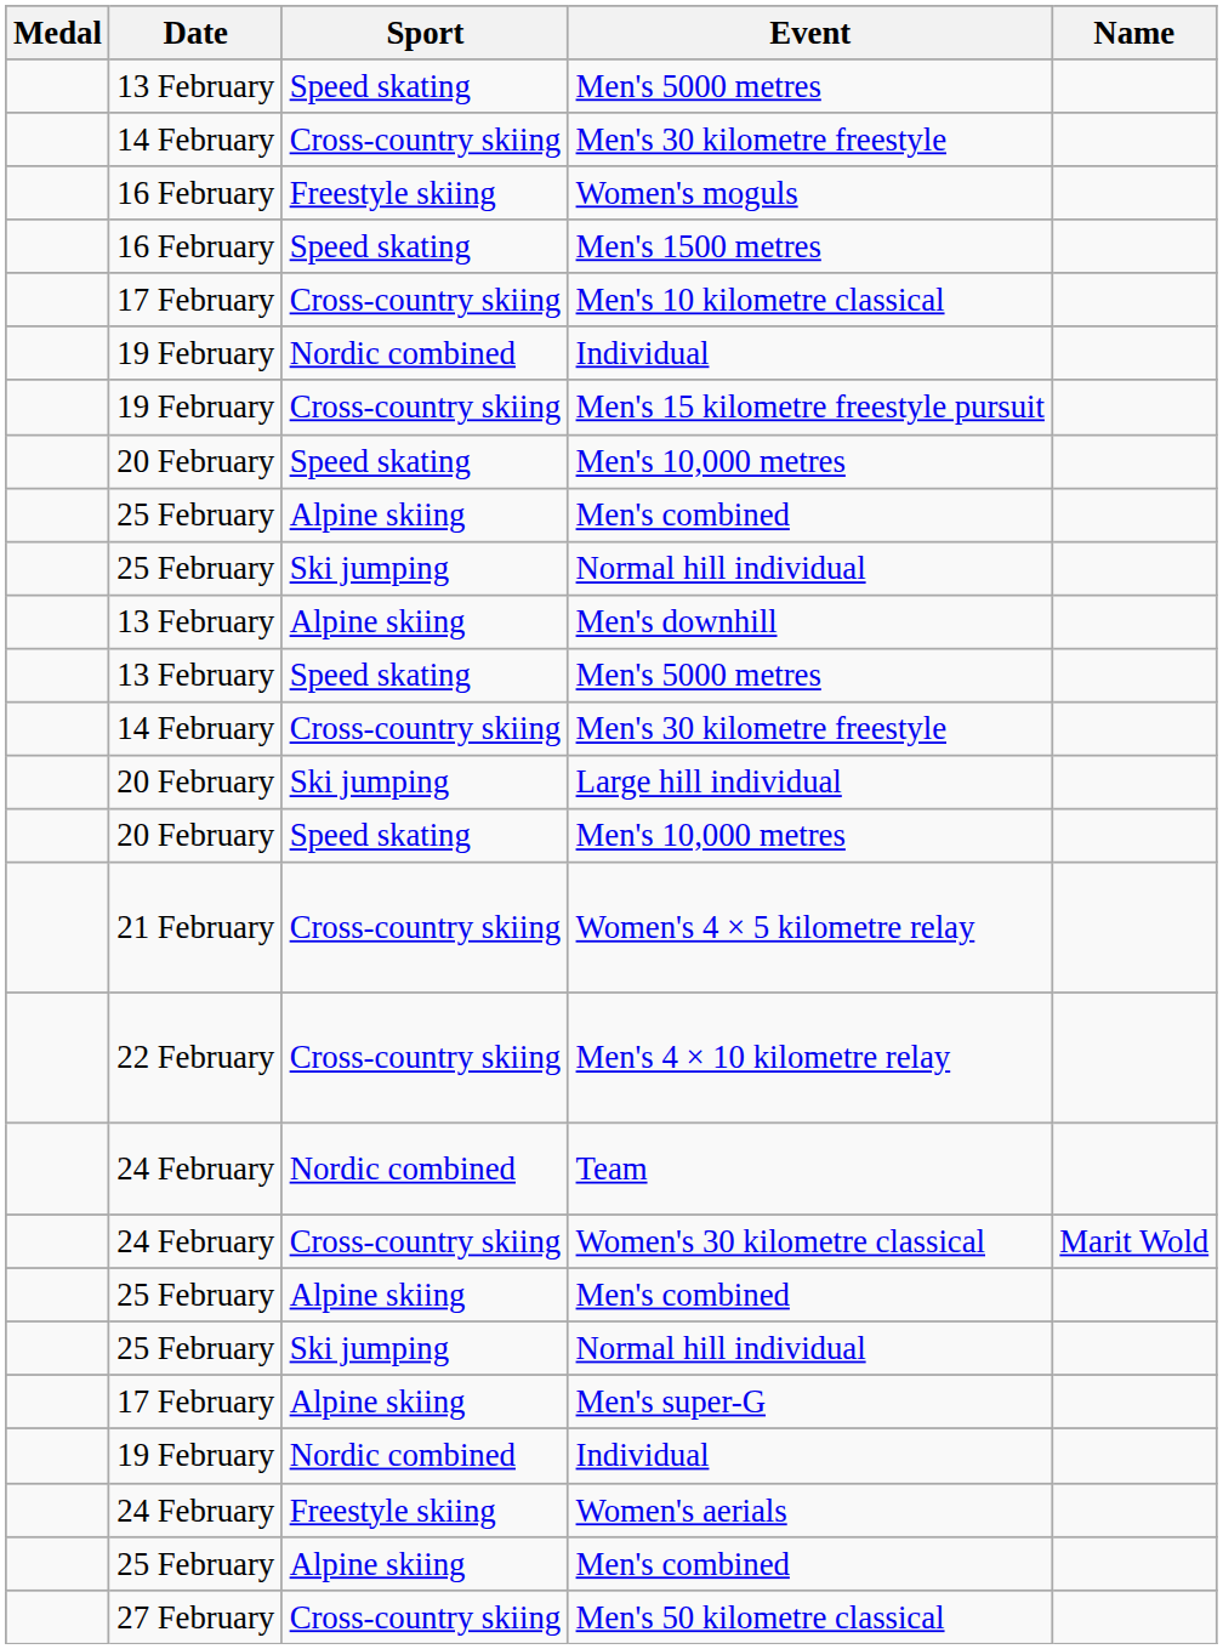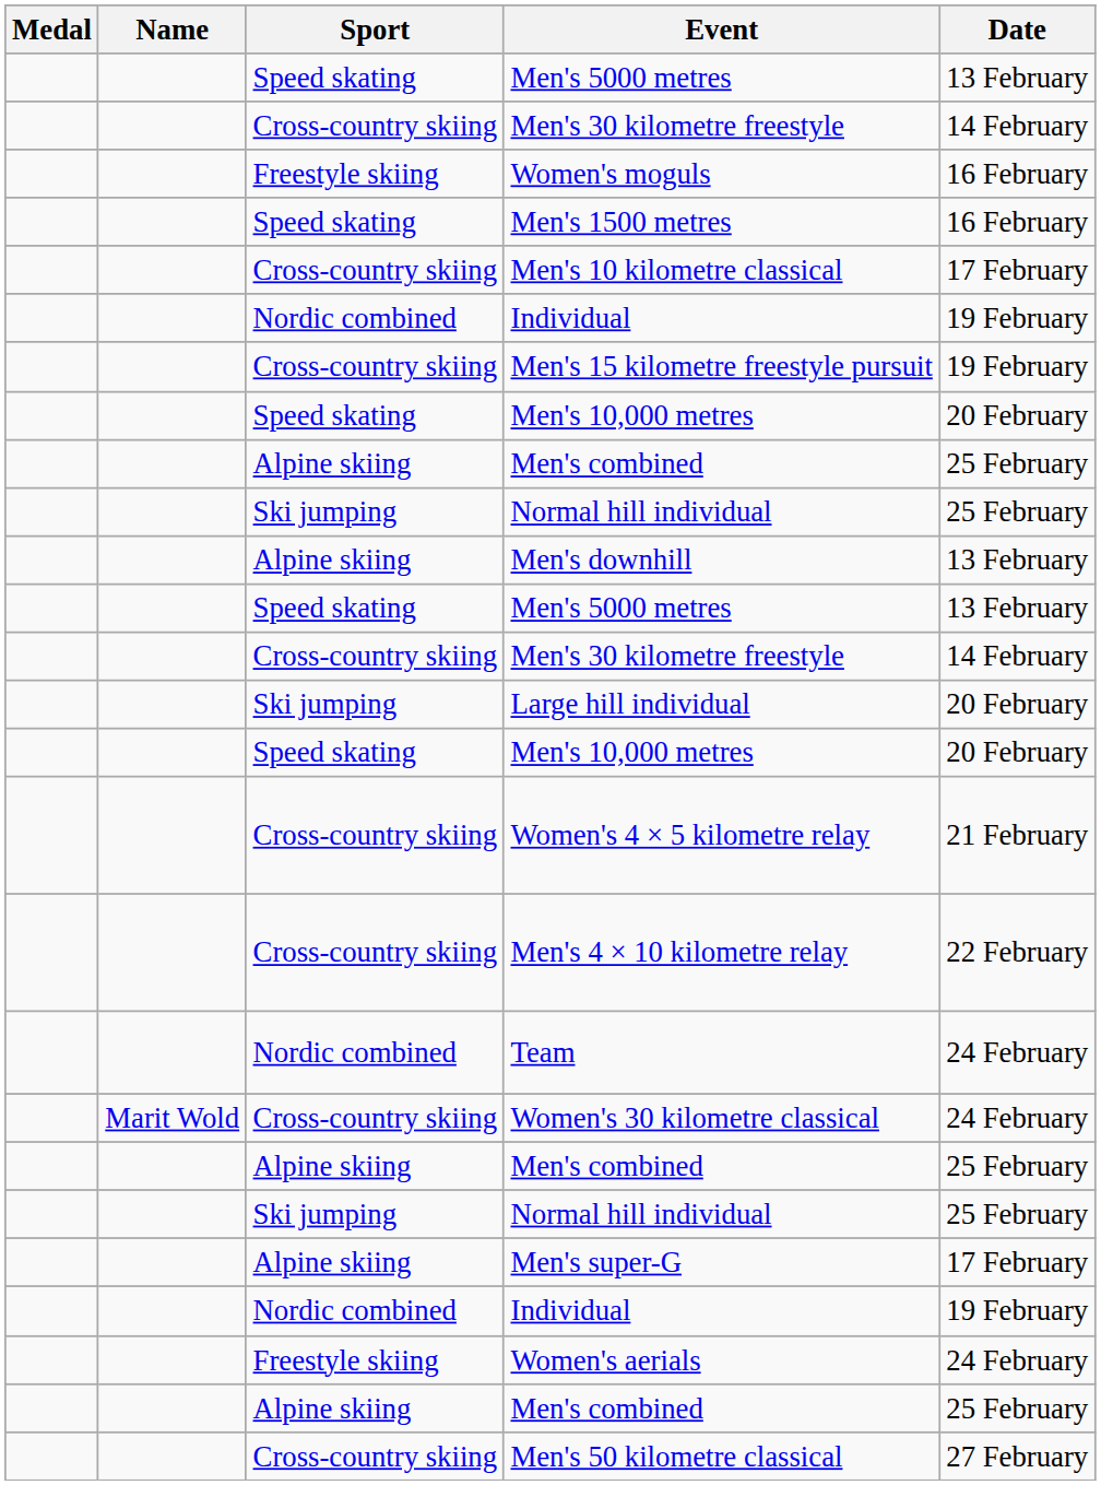columns swapped: Name <-> Date
